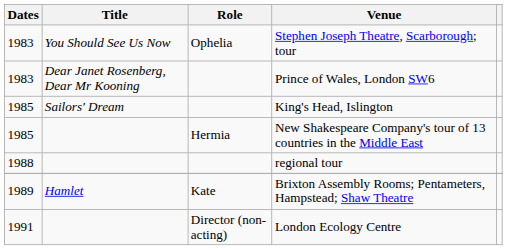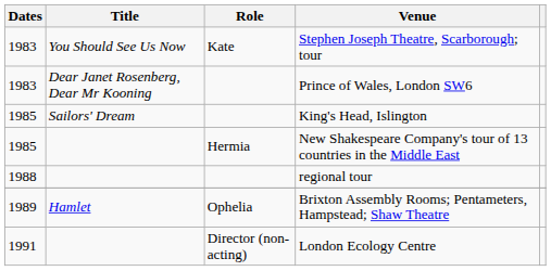Stephen Joseph Theatre, Scarborough; tour | Role: Ophelia -> Kate
Brixton Assembly Rooms; Pentameters, Hampstead; Shaw Theatre | Role: Kate -> Ophelia
